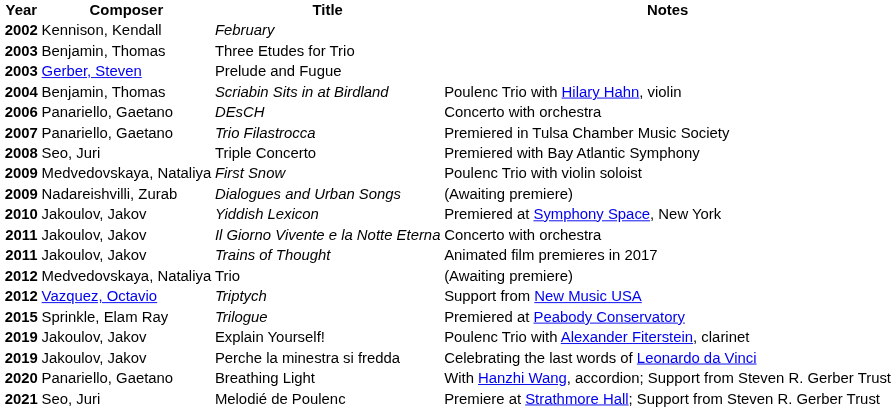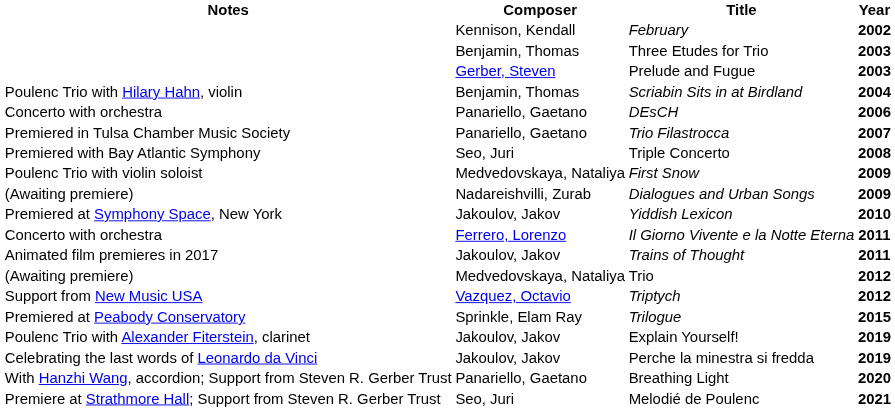columns swapped: Year <-> Notes
Il Giorno Vivente e la Notte Eterna | Composer: Jakoulov, Jakov -> Ferrero, Lorenzo
